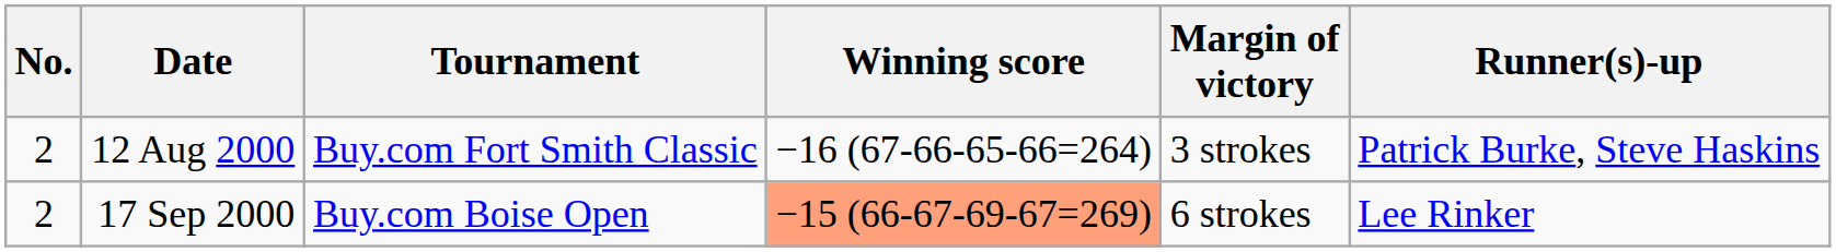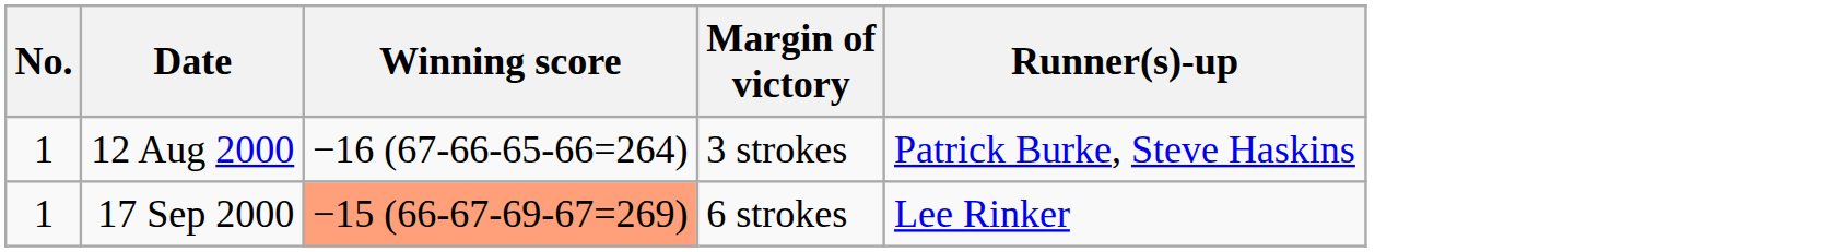- column: Tournament | Buy.com Fort Smith Classic | Buy.com Boise Open
12 Aug 2000 | No.: 2 -> 1
17 Sep 2000 | No.: 2 -> 1
